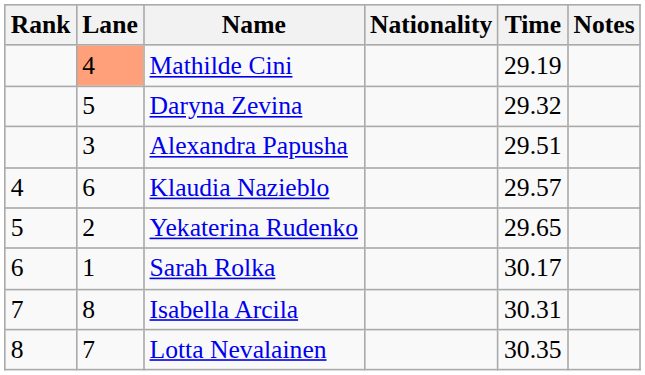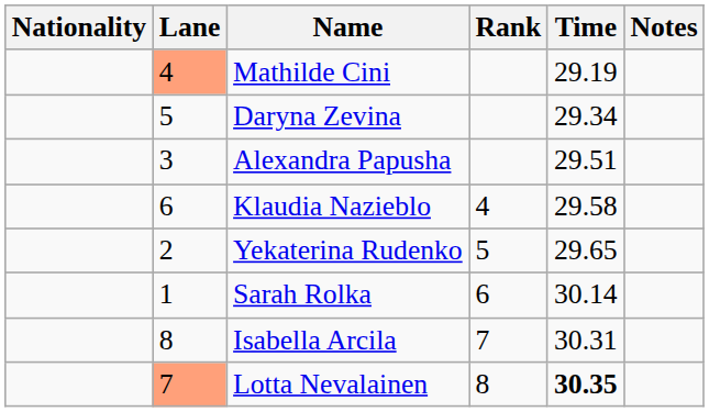columns swapped: Rank <-> Nationality
Daryna Zevina | Time: 29.32 -> 29.34
Klaudia Nazieblo | Time: 29.57 -> 29.58
Sarah Rolka | Time: 30.17 -> 30.14
Lotta Nevalainen | Lane: no background -> lightsalmon background
Lotta Nevalainen | Time: normal -> bold
